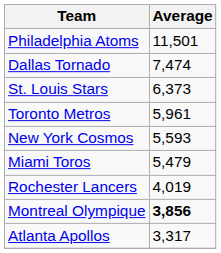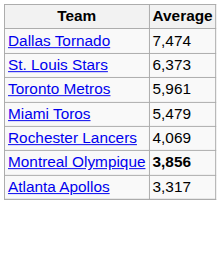- row: Philadelphia Atoms | 11,501
- row: New York Cosmos | 5,593
Rochester Lancers | Average: 4,019 -> 4,069
